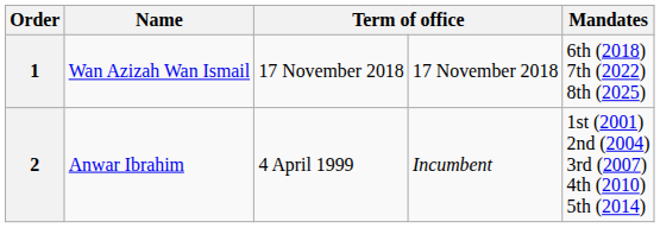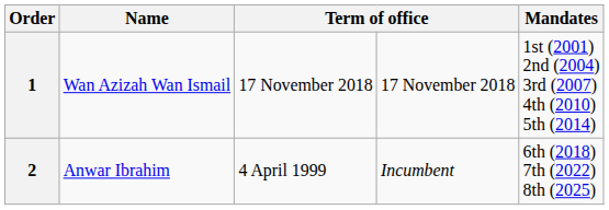1 | Mandates: 6th (2018) 7th (2022) 8th (2025) -> 1st (2001) 2nd (2004) 3rd (2007) 4th (2010) 5th (2014)
2 | Mandates: 1st (2001) 2nd (2004) 3rd (2007) 4th (2010) 5th (2014) -> 6th (2018) 7th (2022) 8th (2025)
